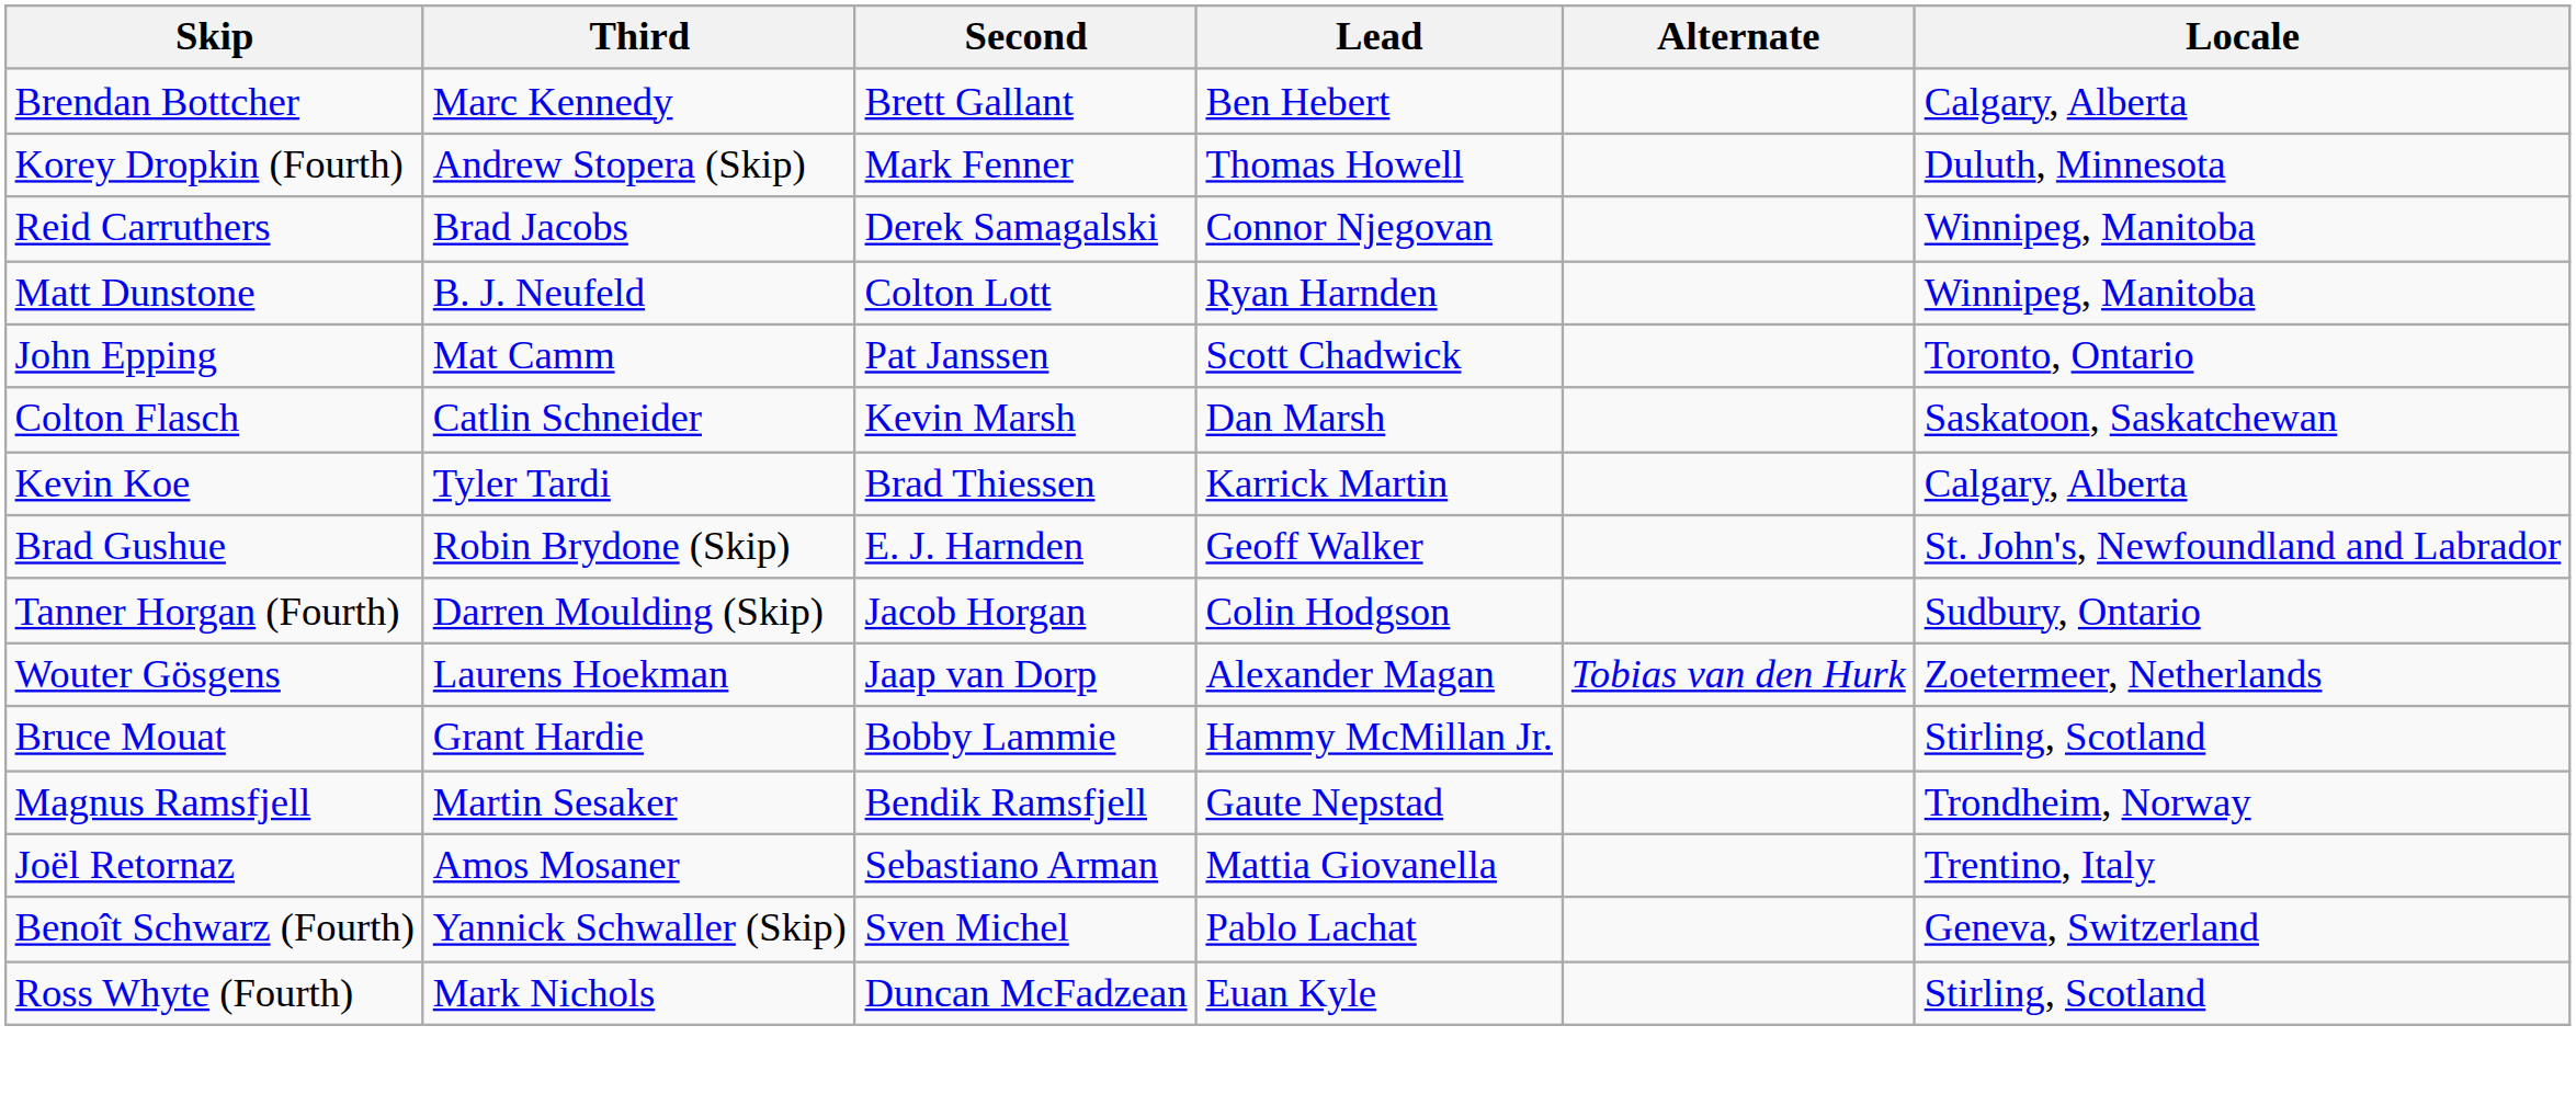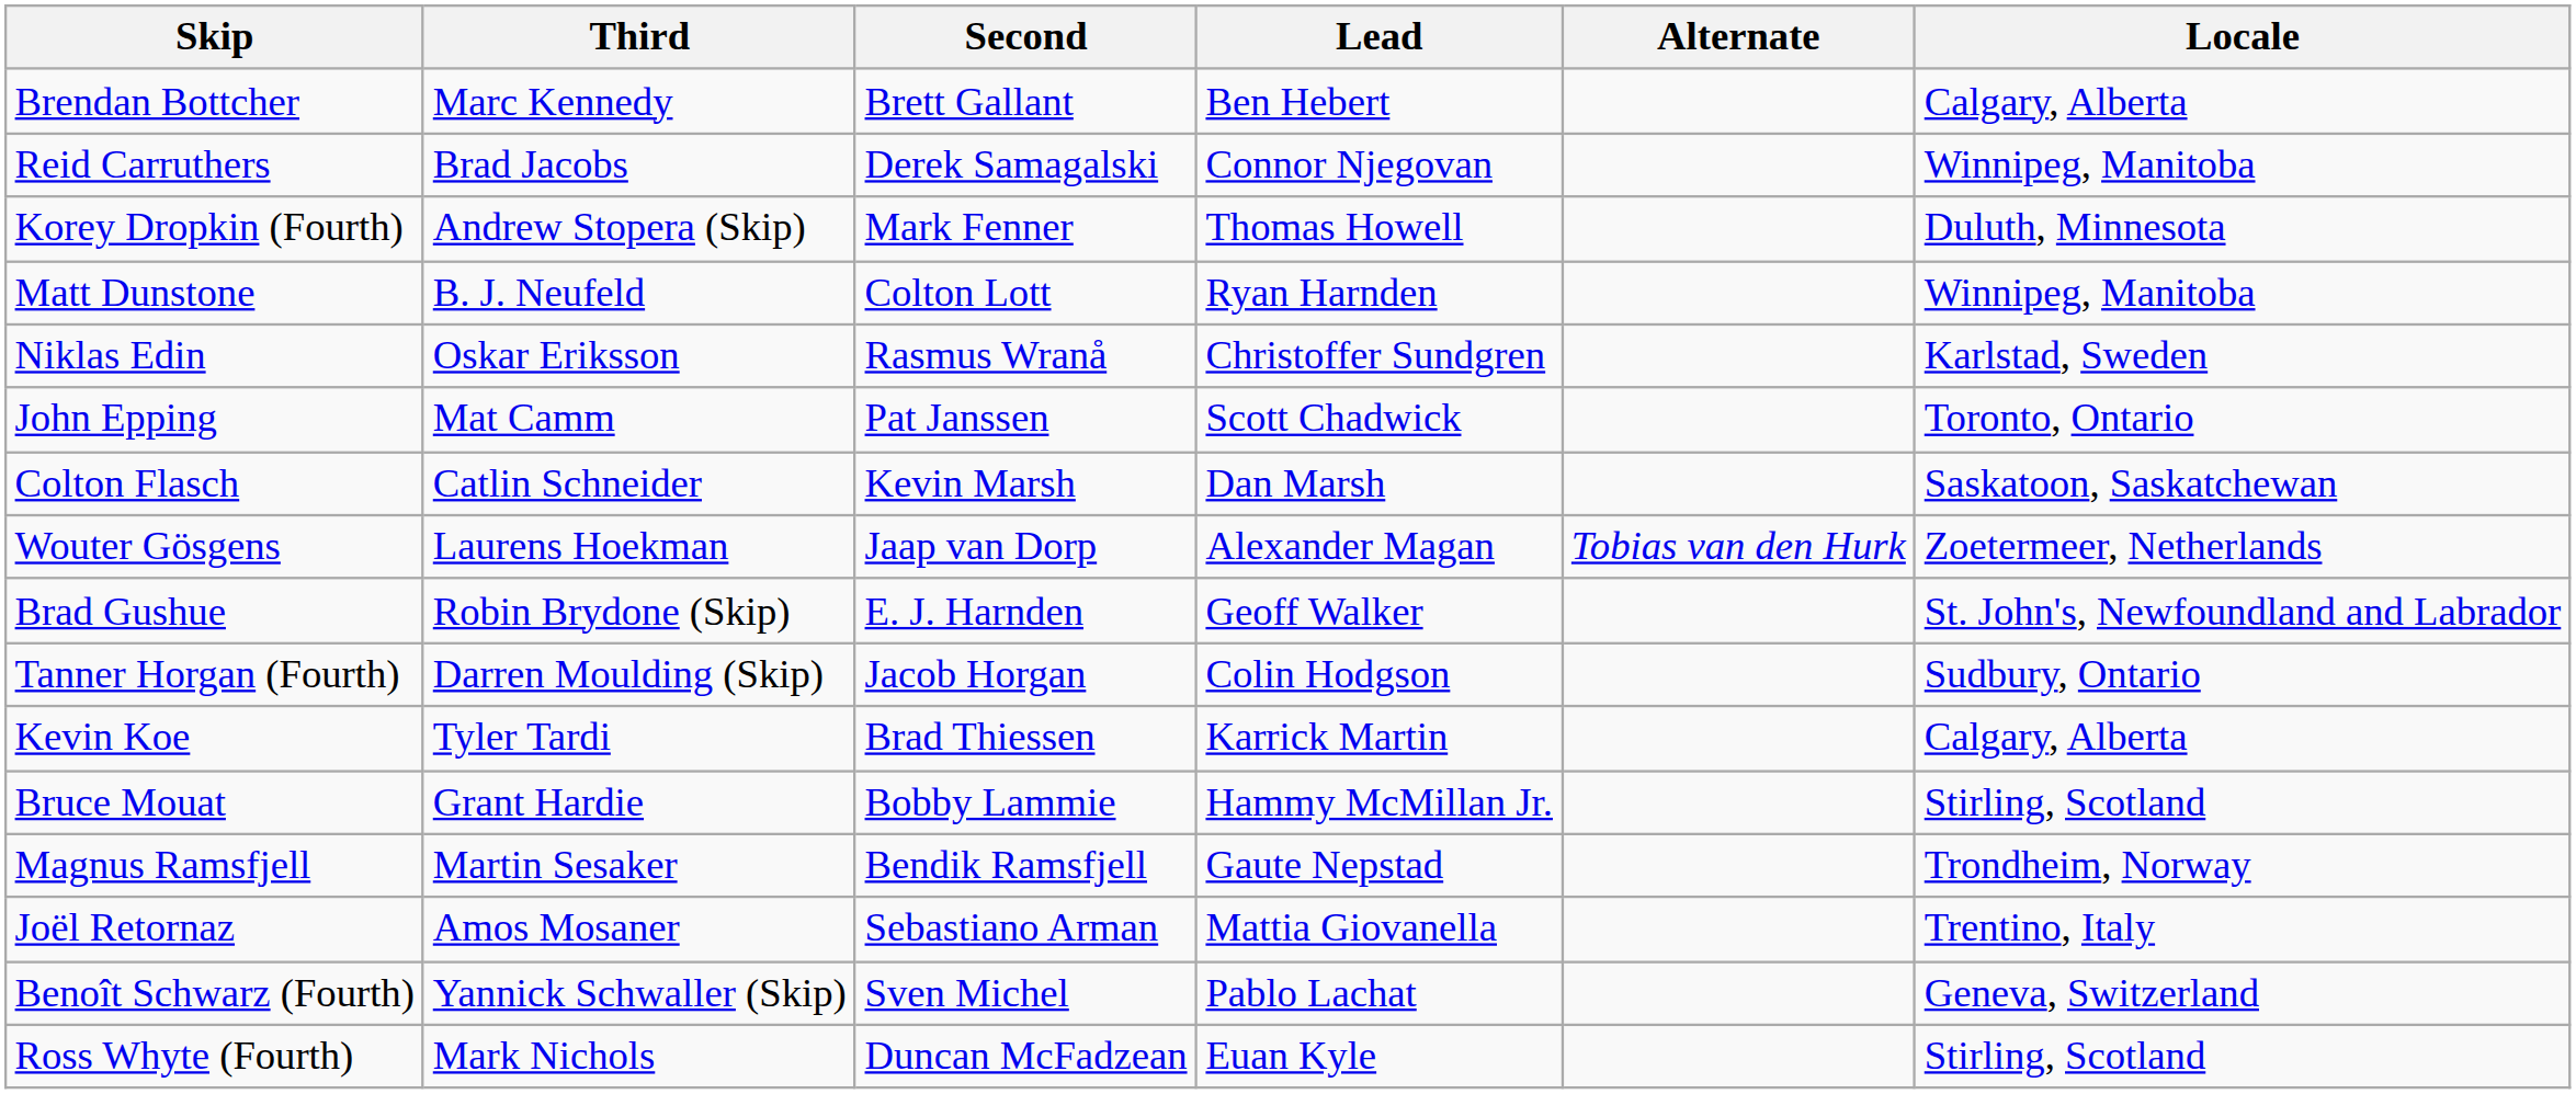rows swapped: Reid Carruthers <-> Korey Dropkin (Fourth)
+ row: Niklas Edin | Oskar Eriksson | Rasmus Wranå | Christoffer Sundgren | Karlstad, Sweden
rows swapped: Wouter Gösgens <-> Kevin Koe
